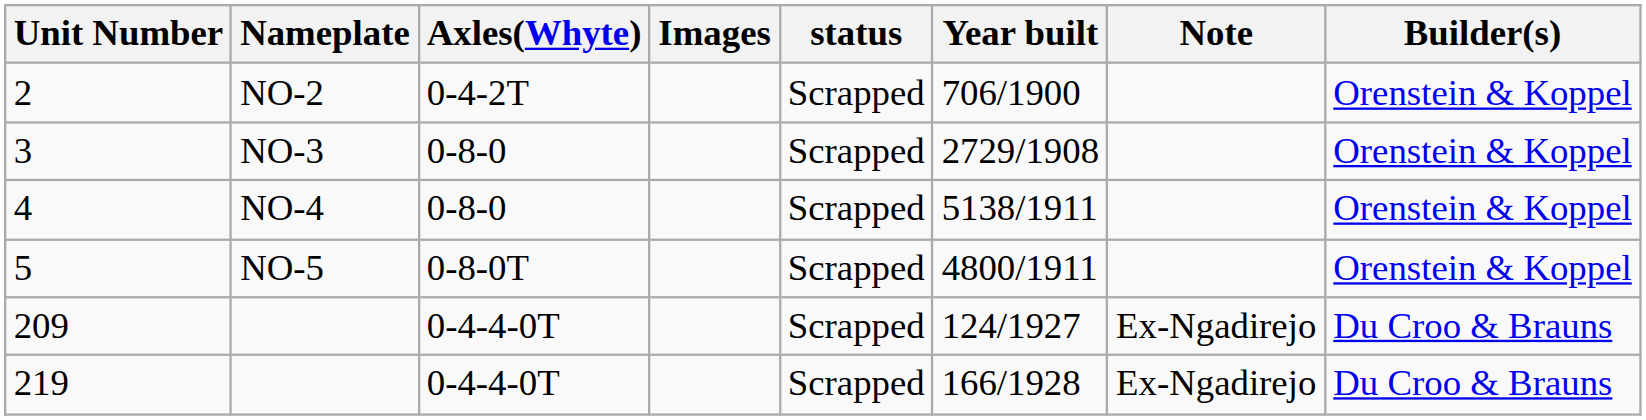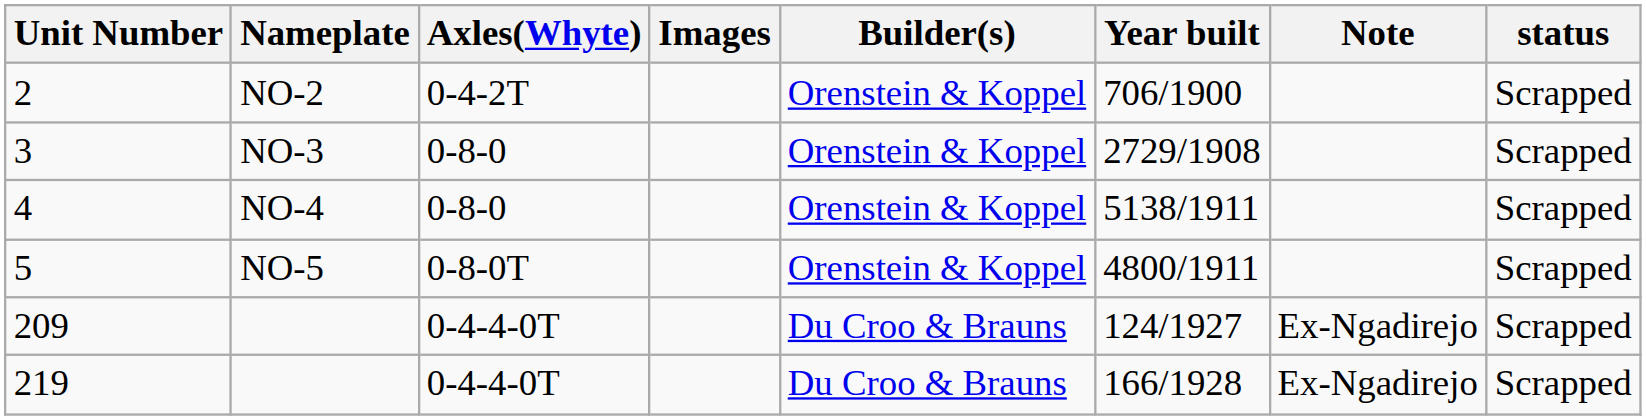columns swapped: Builder(s) <-> status
